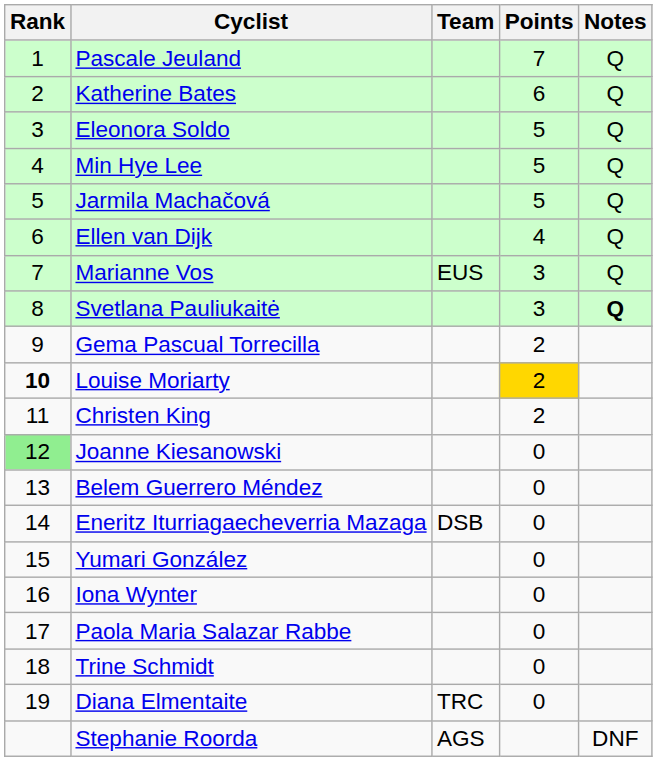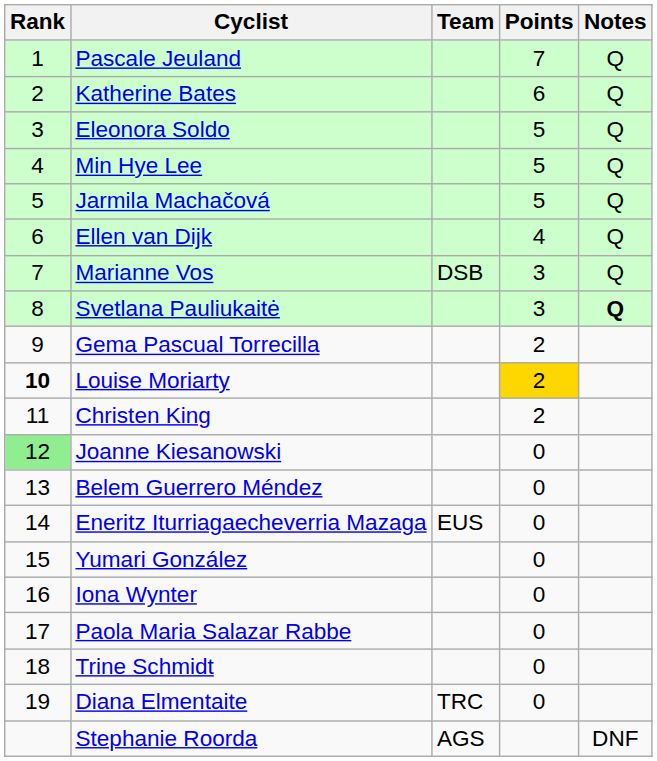Marianne Vos | Team: EUS -> DSB
Eneritz Iturriagaecheverria Mazaga | Team: DSB -> EUS
